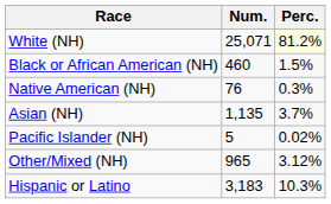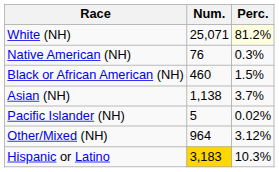rows swapped: Black or African American (NH) <-> Native American (NH)
Asian (NH) | Num.: 1,135 -> 1,138
Other/Mixed (NH) | Num.: 965 -> 964
Hispanic or Latino | Num.: no background -> gold background
